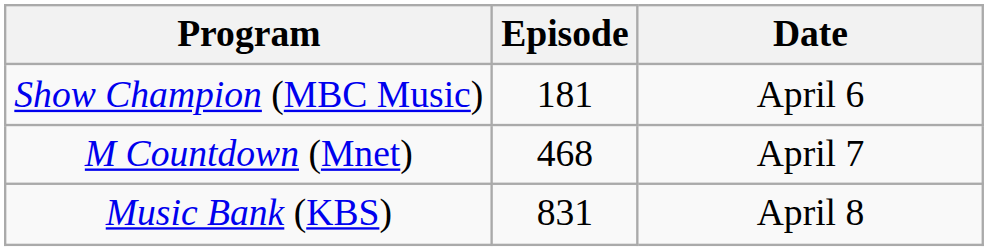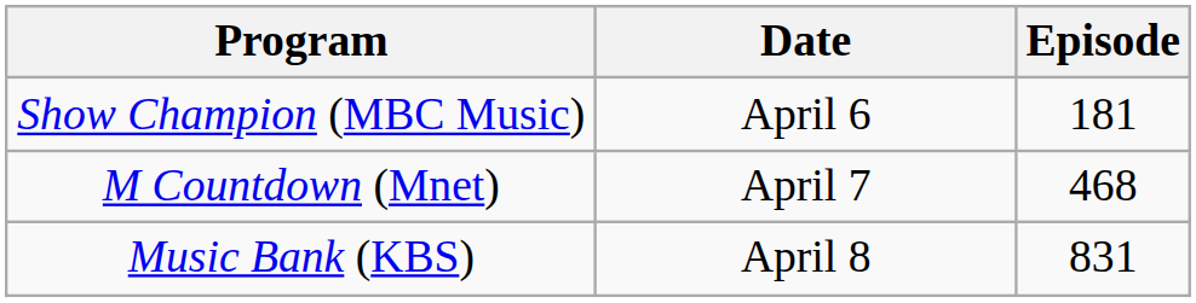columns swapped: Date <-> Episode
